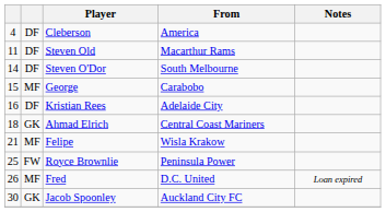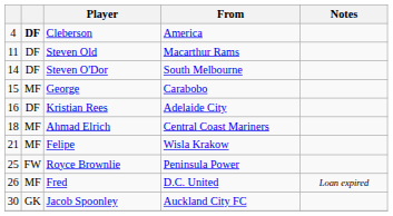Cleberson | column 2: normal -> bold
Ahmad Elrich | column 2: GK -> MF
